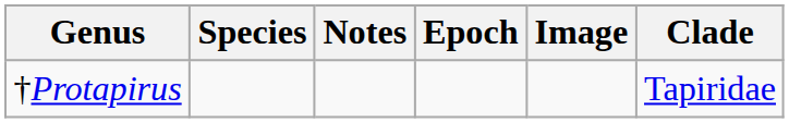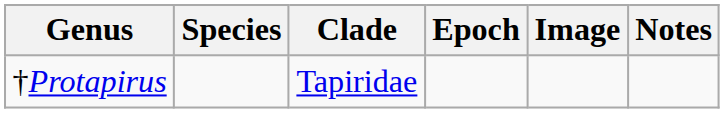columns swapped: Clade <-> Notes
